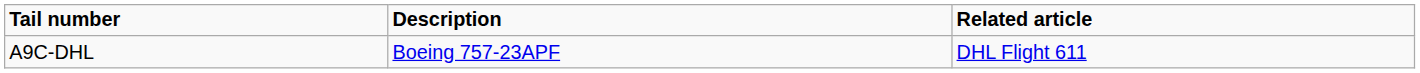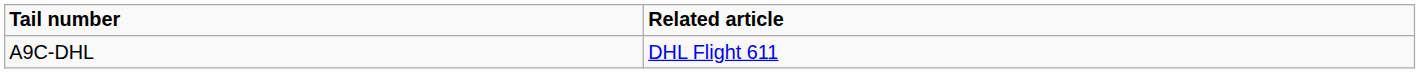- column: Description | Boeing 757-23APF
